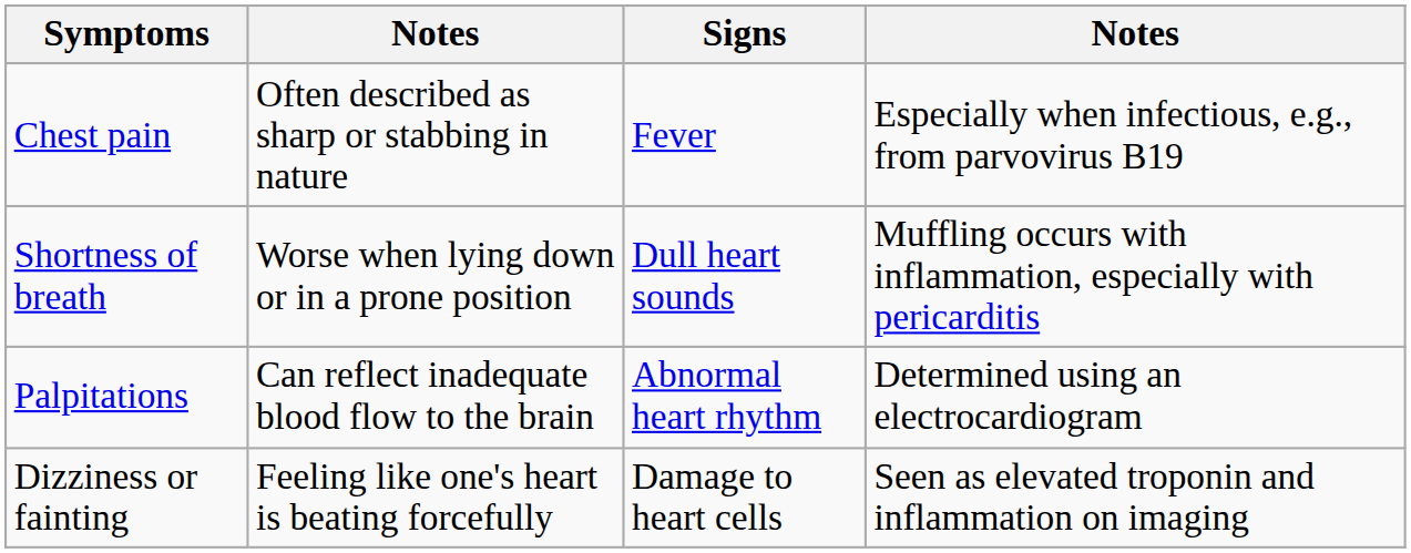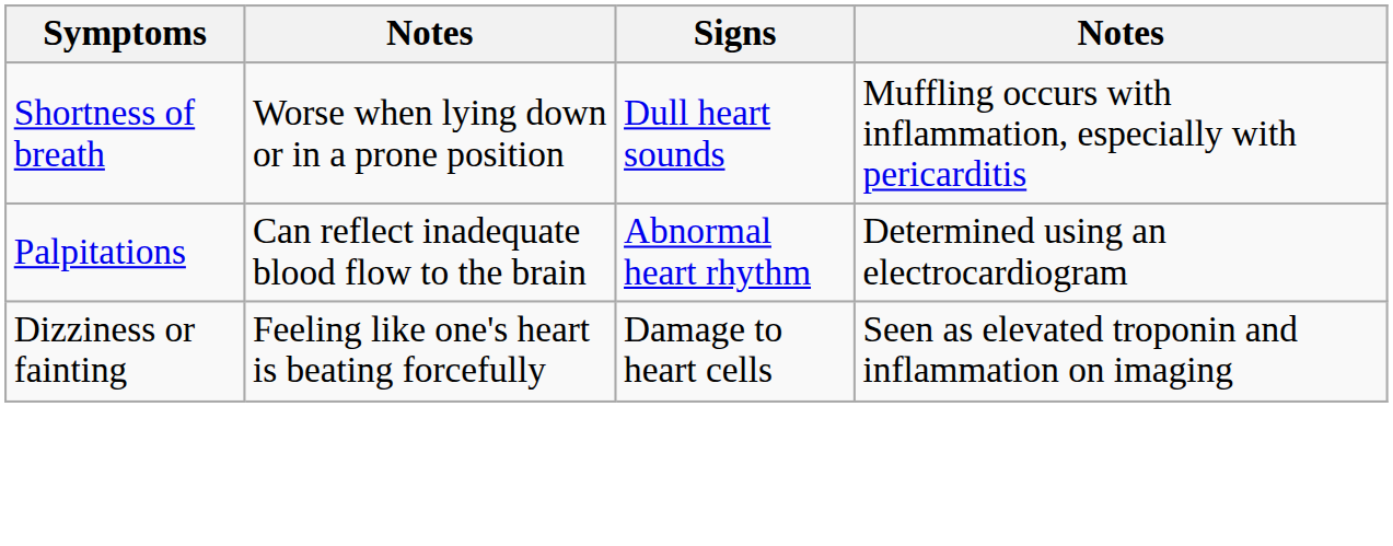- row: Chest pain | Often described as sharp or stabbing in nature | Fever | Especially when infectious, e.g., from parvovirus B19
